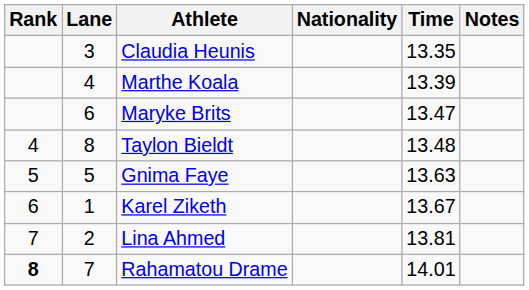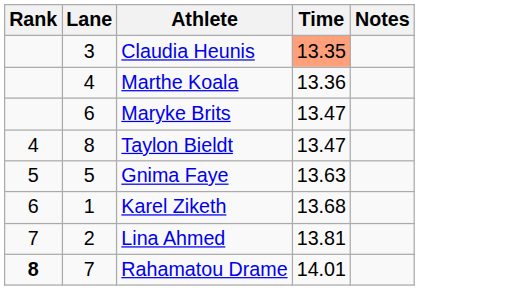- column: Nationality
Claudia Heunis | Time: no background -> lightsalmon background
Marthe Koala | Time: 13.39 -> 13.36
Taylon Bieldt | Time: 13.48 -> 13.47
Karel Ziketh | Time: 13.67 -> 13.68
